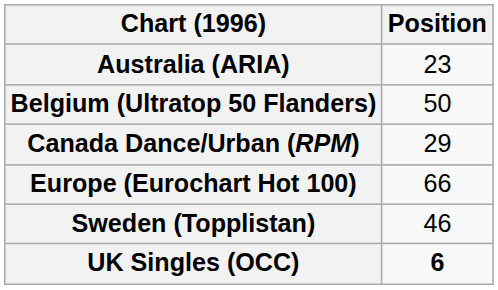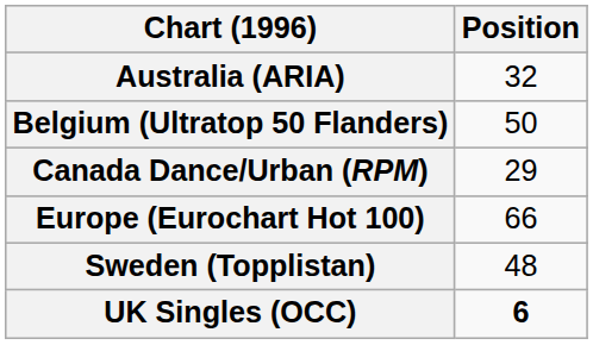Australia (ARIA) | Position: 23 -> 32
Sweden (Topplistan) | Position: 46 -> 48
